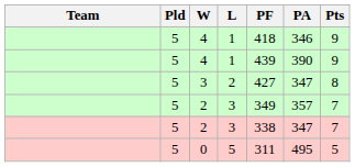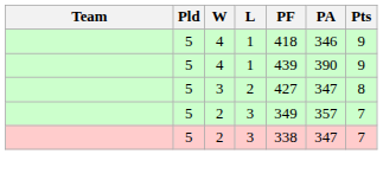- row: 5 | 0 | 5 | 311 | 495 | 5
